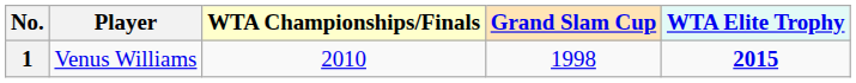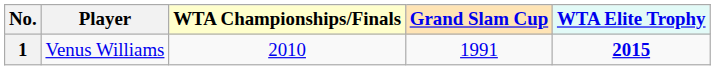1 | Grand Slam Cup: 1998 -> 1991
